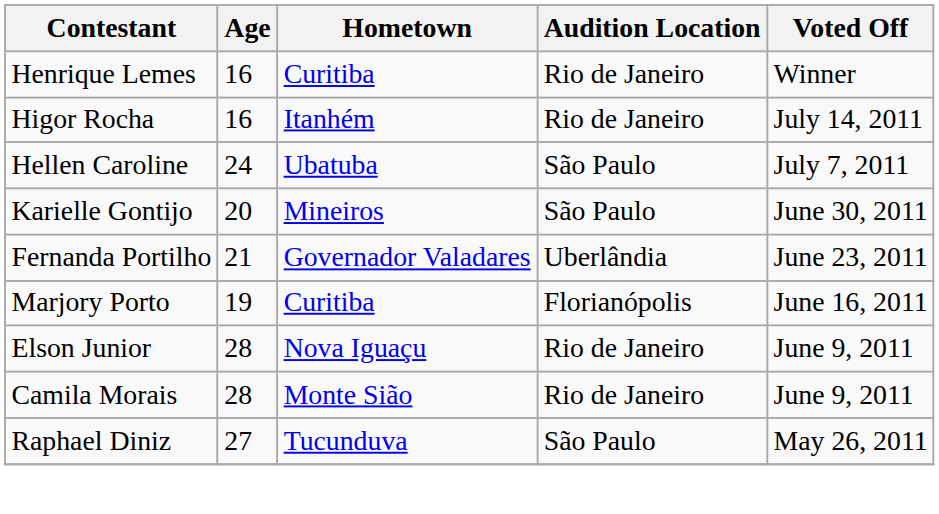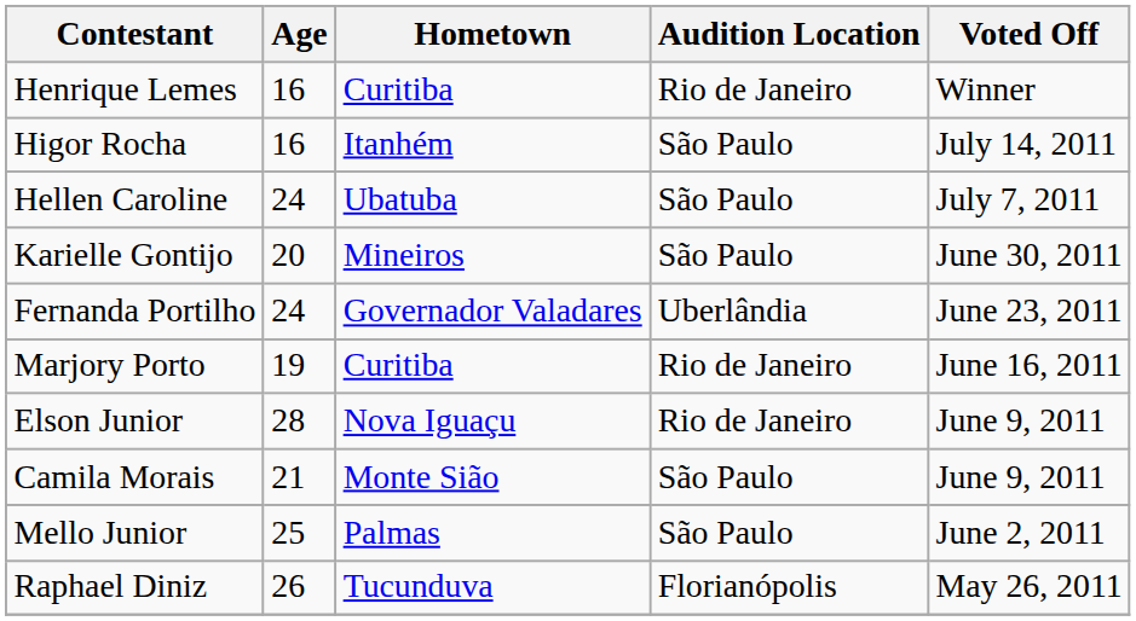Higor Rocha | Audition Location: Rio de Janeiro -> São Paulo
Fernanda Portilho | Age: 21 -> 24
Marjory Porto | Audition Location: Florianópolis -> Rio de Janeiro
Camila Morais | Age: 28 -> 21
Camila Morais | Audition Location: Rio de Janeiro -> São Paulo
+ row: Mello Junior | 25 | Palmas | São Paulo | June 2, 2011
Raphael Diniz | Age: 27 -> 26
Raphael Diniz | Audition Location: São Paulo -> Florianópolis
